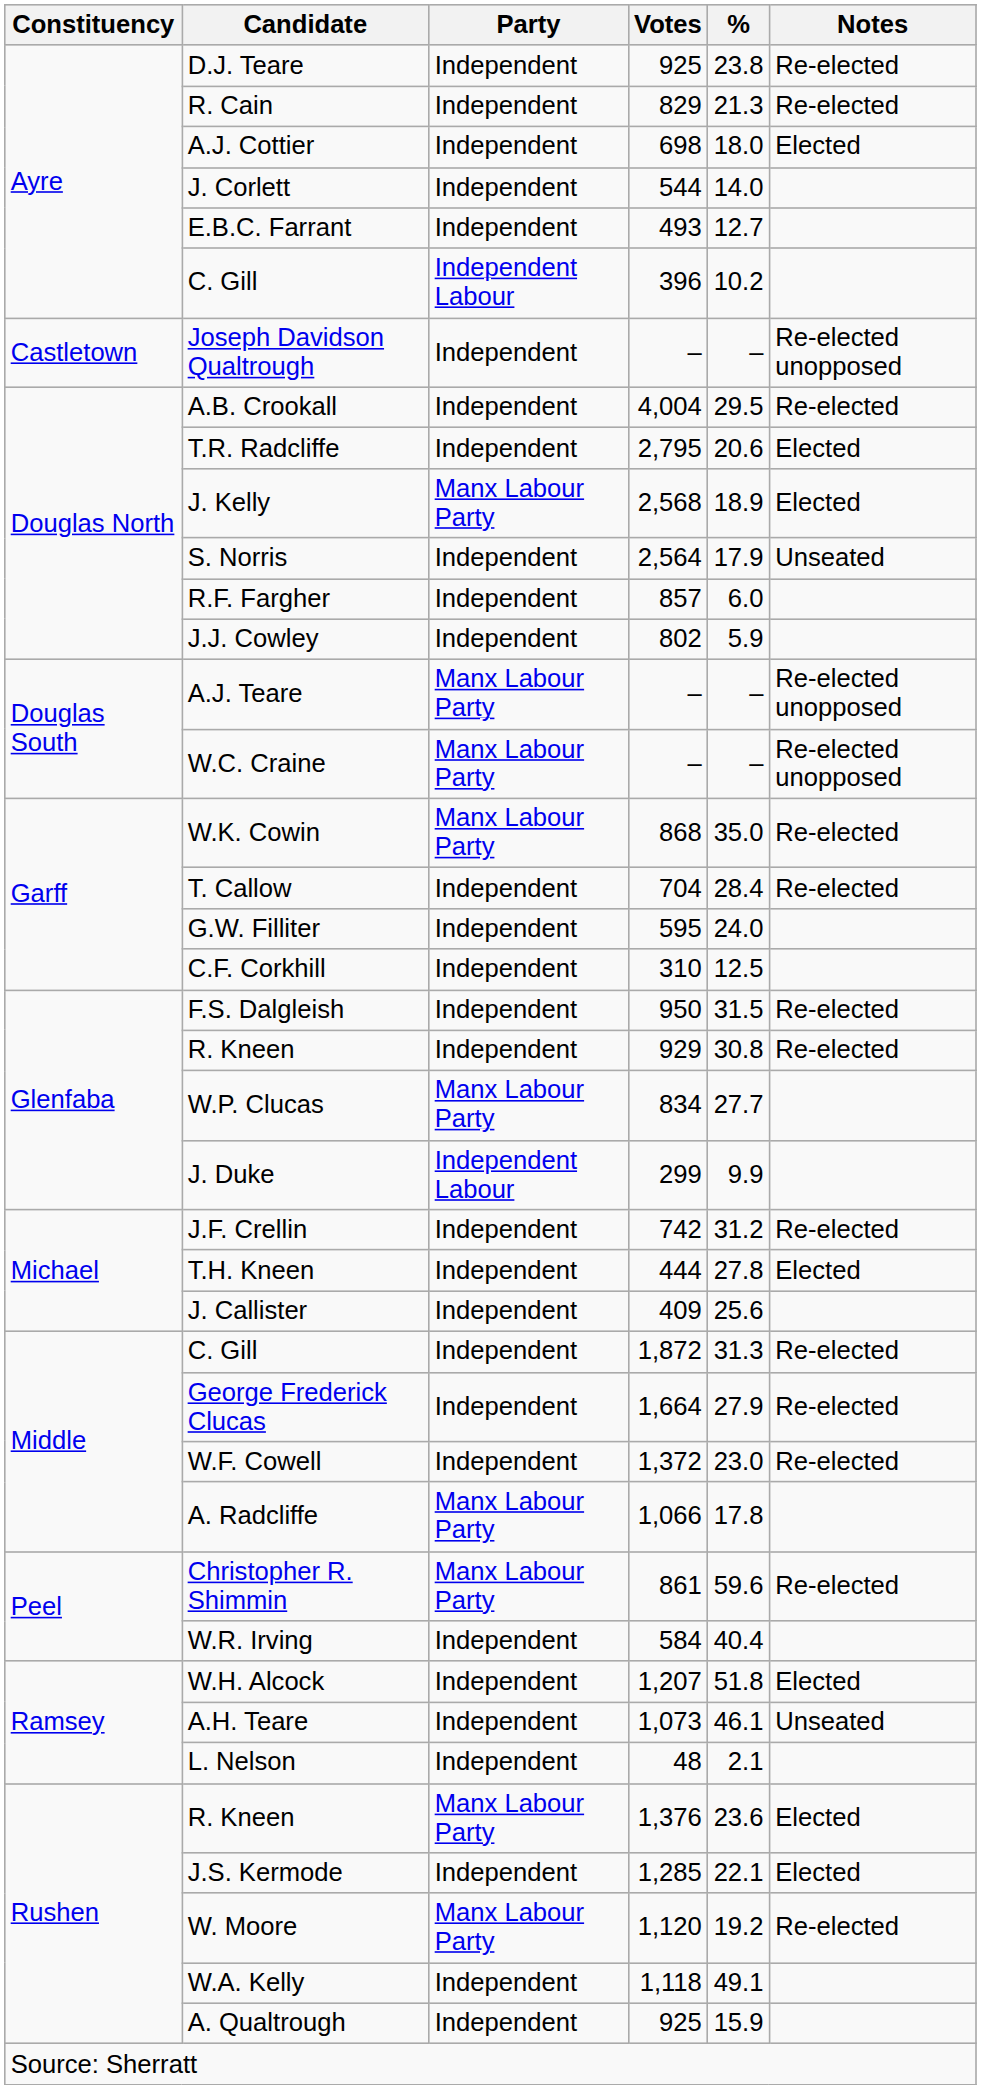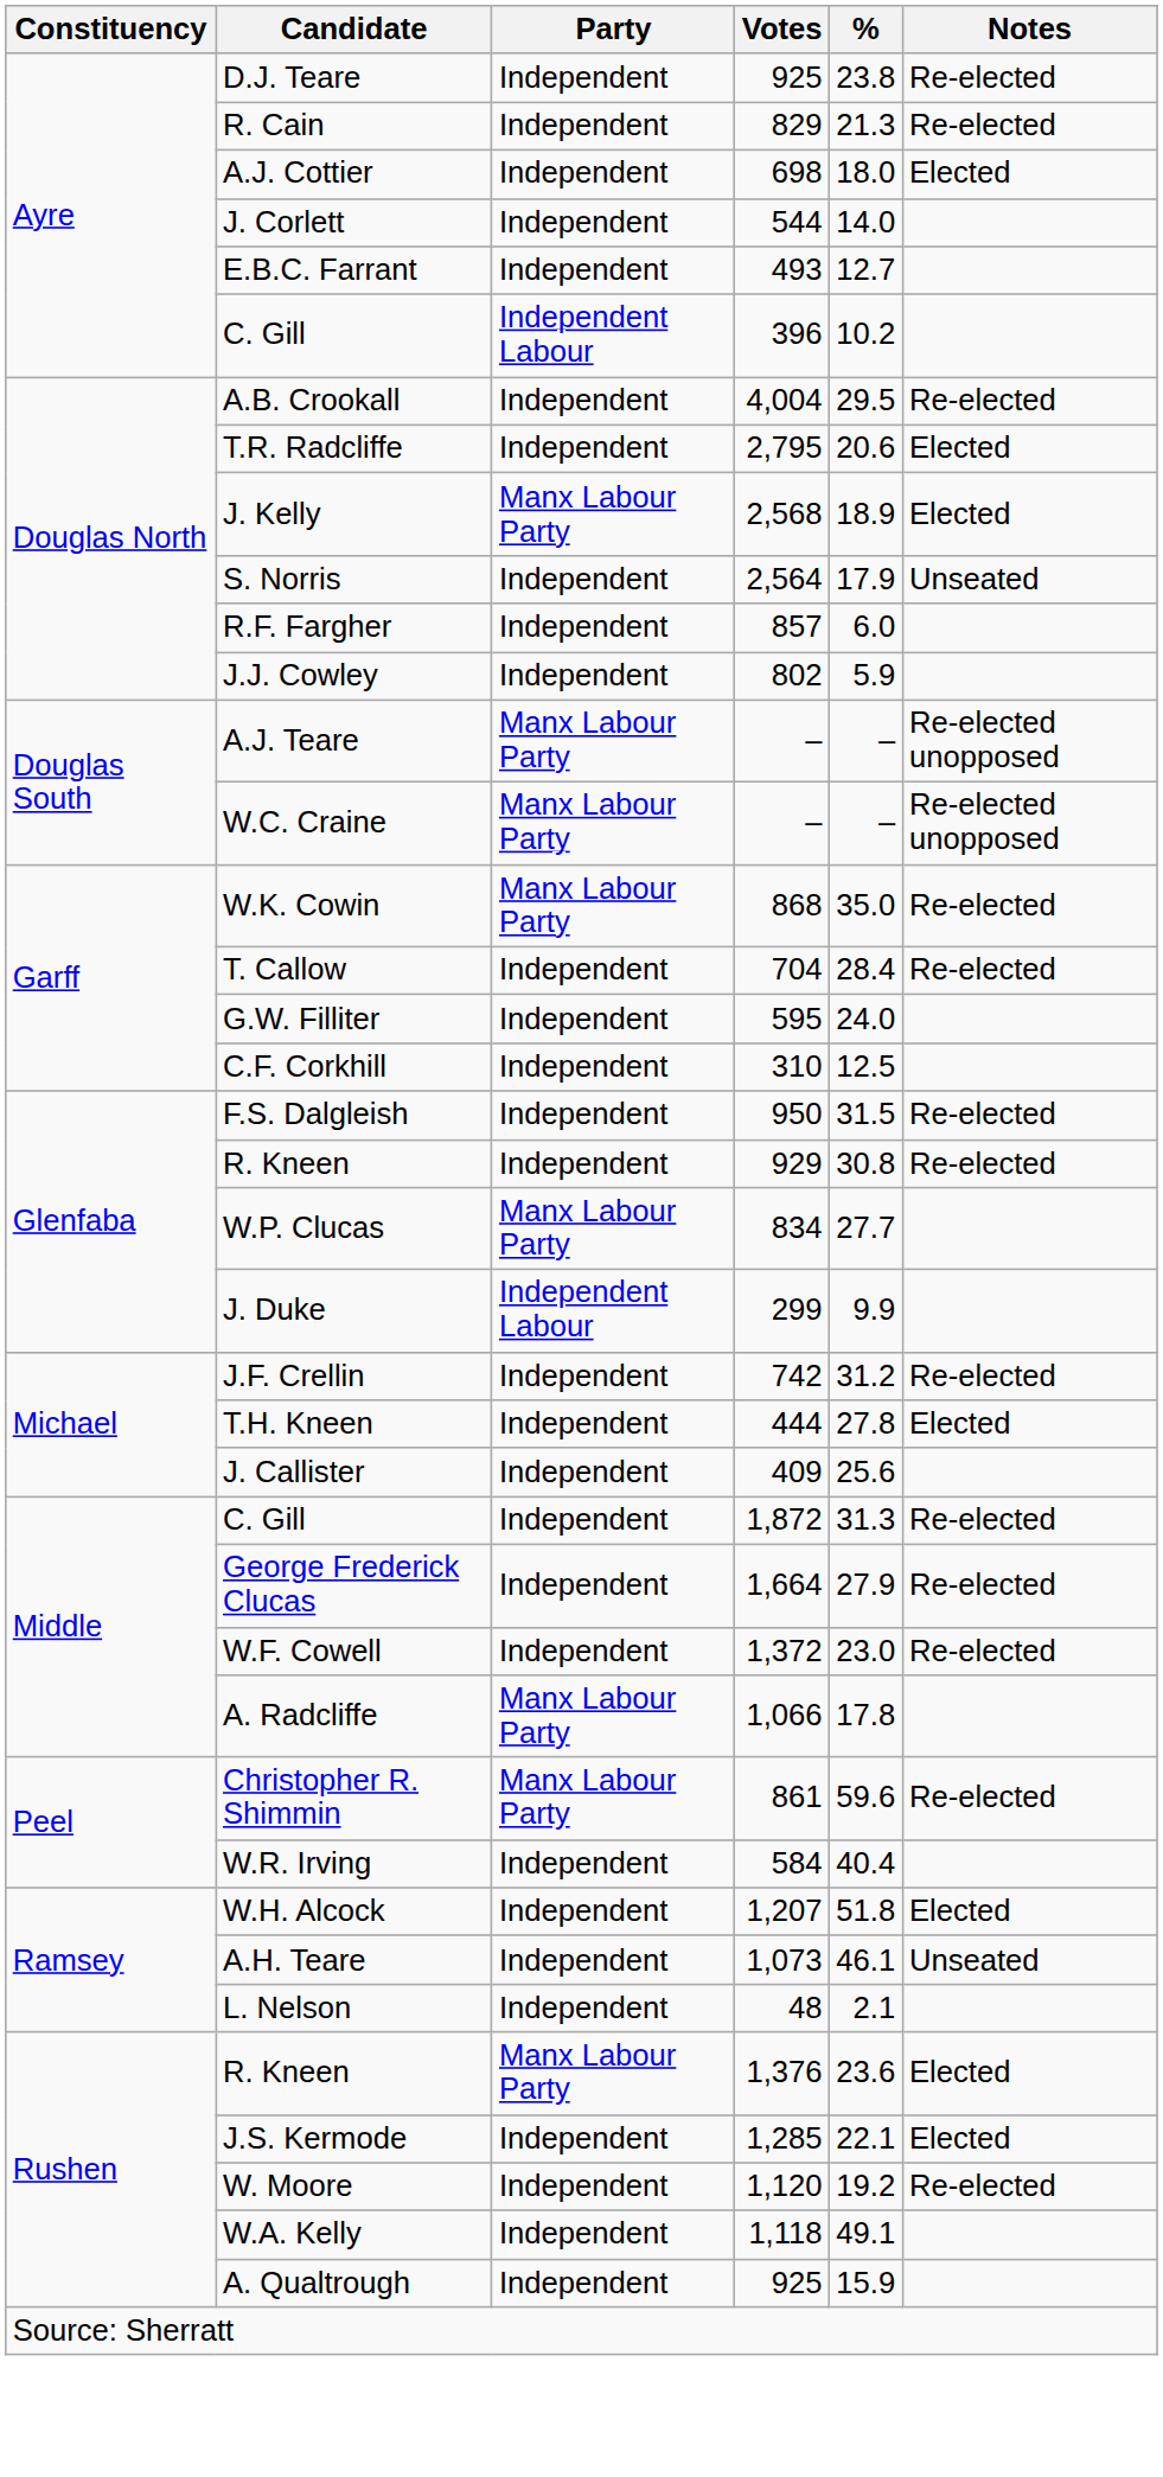- row: Castletown | Joseph Davidson Qualtrough | Independent | – | – | Re-elected unopposed
W. Moore | Party: Manx Labour Party -> Independent
